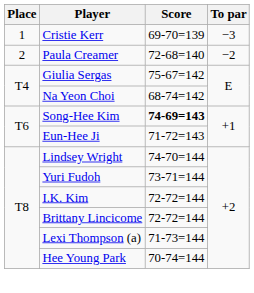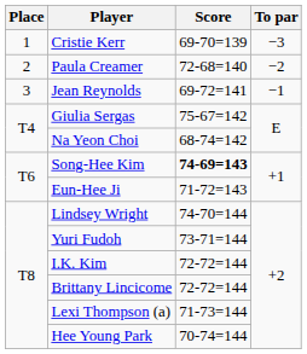+ row: 3 | Jean Reynolds | 69-72=141 | −1
